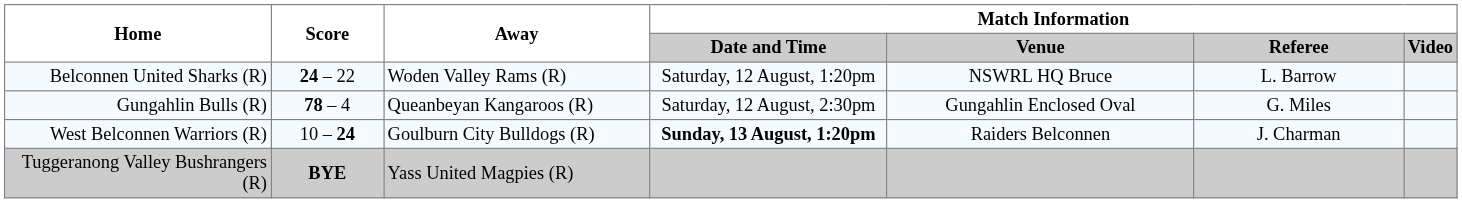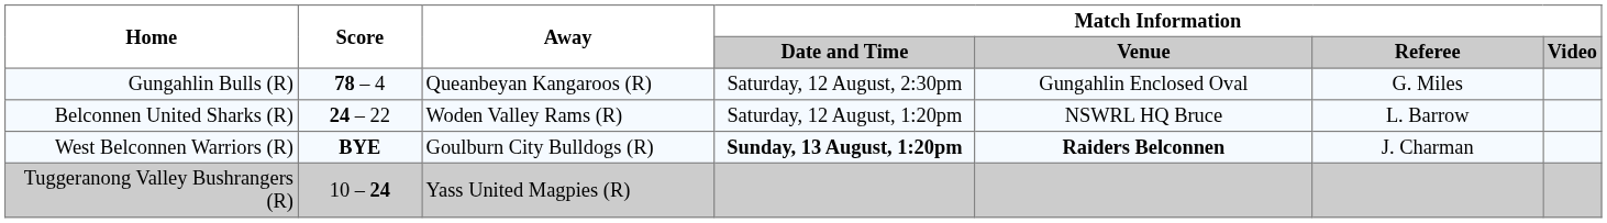rows swapped: Belconnen United Sharks (R) <-> Gungahlin Bulls (R)
West Belconnen Warriors (R) | Score: 10 – 24 -> BYE
West Belconnen Warriors (R) | Match Information / Venue: normal -> bold
Tuggeranong Valley Bushrangers (R) | Score: BYE -> 10 – 24
